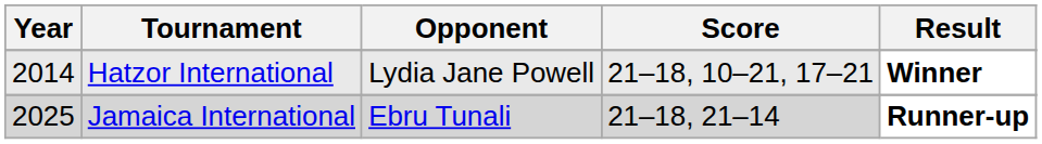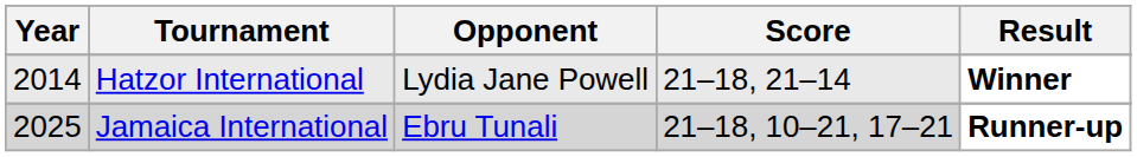Hatzor International | Score: 21–18, 10–21, 17–21 -> 21–18, 21–14
Jamaica International | Score: 21–18, 21–14 -> 21–18, 10–21, 17–21
